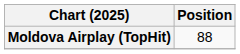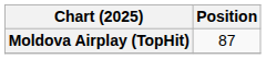Moldova Airplay (TopHit) | Position: 88 -> 87
